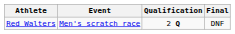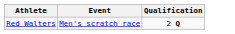- column: Final | DNF
